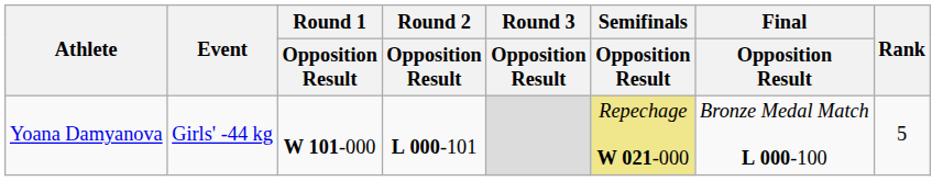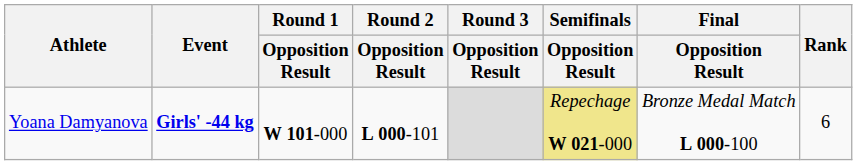Yoana Damyanova | Event: normal -> bold
Yoana Damyanova | Rank: 5 -> 6
